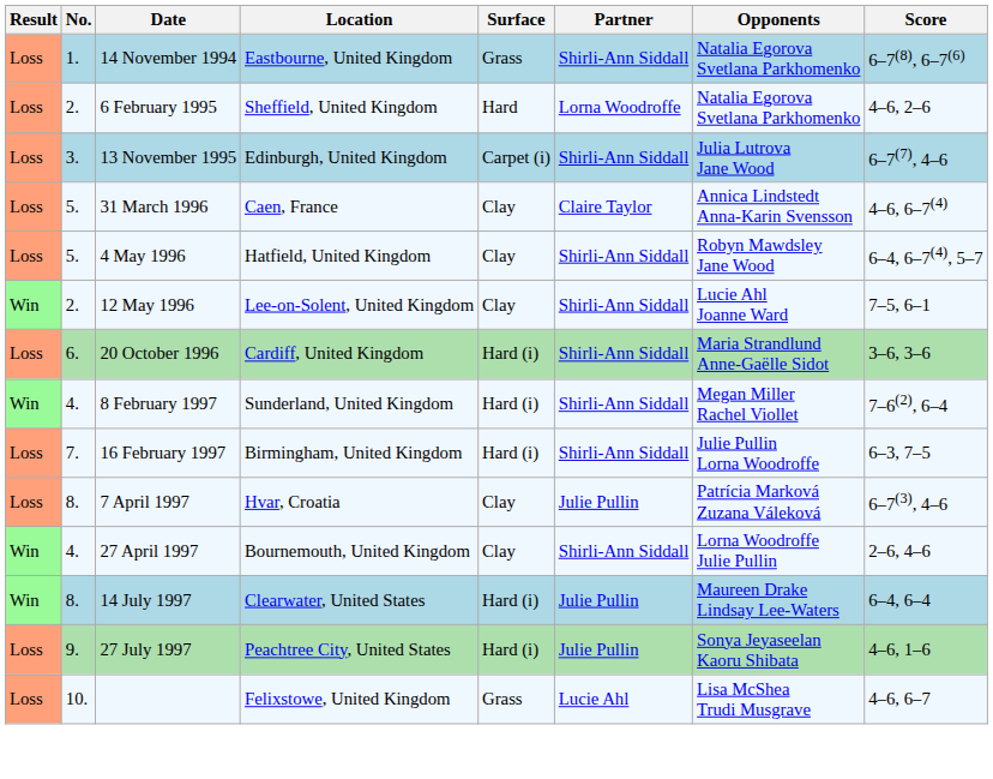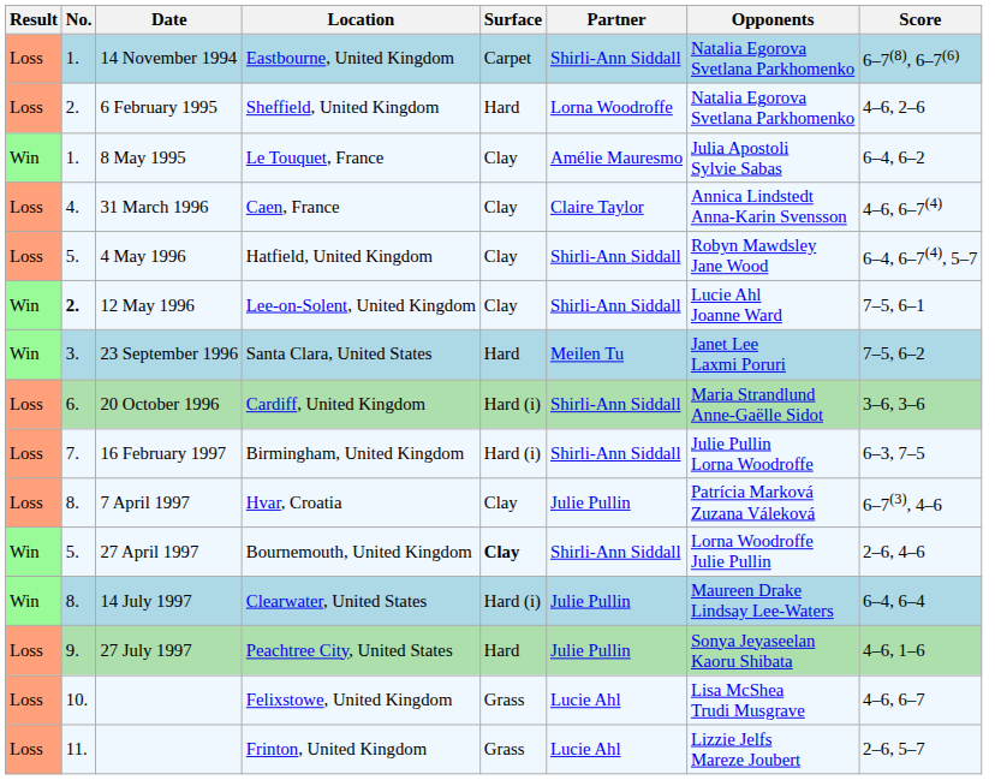Eastbourne, United Kingdom | Surface: Grass -> Carpet
+ row: Win | 1. | 8 May 1995 | Le Touquet, France | Clay | Amélie Mauresmo | Julia Apostoli Sylvie Sabas | 6–4, 6–2
- row: Loss | 3. | 13 November 1995 | Edinburgh, United Kingdom | Carpet (i) | Shirli-Ann Siddall | Julia Lutrova Jane Wood | 6–7(7), 4–6
Caen, France | No.: 5. -> 4.
Lee-on-Solent, United Kingdom | No.: normal -> bold
+ row: Win | 3. | 23 September 1996 | Santa Clara, United States | Hard | Meilen Tu | Janet Lee Laxmi Poruri | 7–5, 6–2
- row: Win | 4. | 8 February 1997 | Sunderland, United Kingdom | Hard (i) | Shirli-Ann Siddall | Megan Miller Rachel Viollet | 7–6(2), 6–4
Bournemouth, United Kingdom | No.: 4. -> 5.
Bournemouth, United Kingdom | Surface: normal -> bold
Peachtree City, United States | Surface: Hard (i) -> Hard
+ row: Loss | 11. | Frinton, United Kingdom | Grass | Lucie Ahl | Lizzie Jelfs Mareze Joubert | 2–6, 5–7
